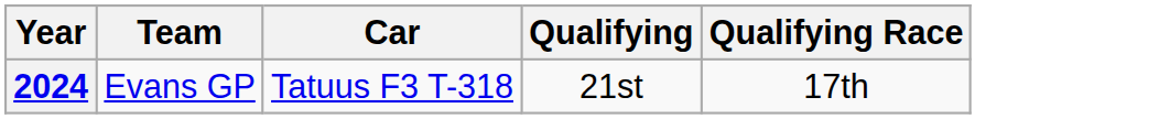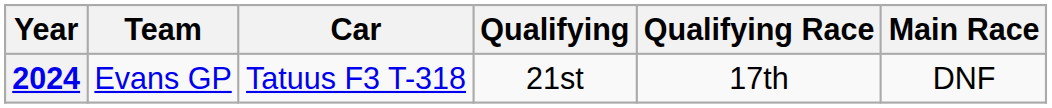+ column: Main Race | DNF
